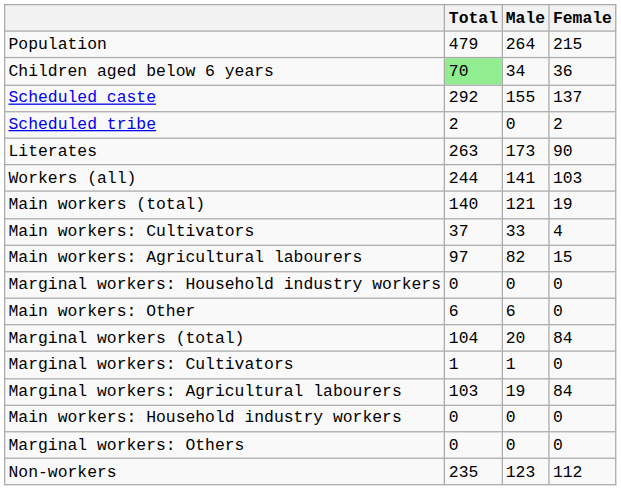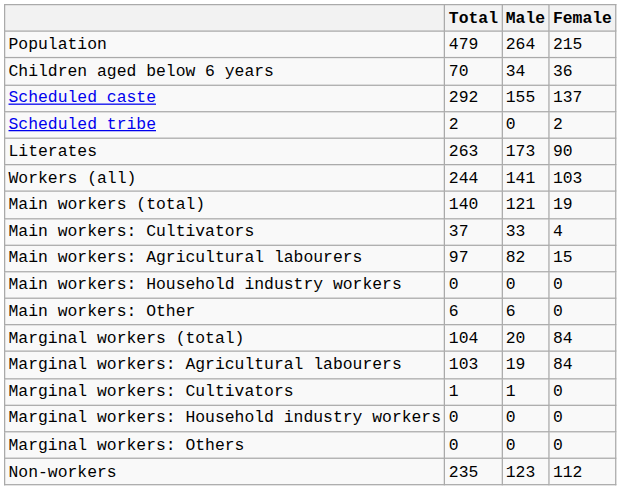Children aged below 6 years | Total: lightgreen background -> no background
rows swapped: Main workers: Household industry workers <-> Marginal workers: Household industry workers
rows swapped: Marginal workers: Cultivators <-> Marginal workers: Agricultural labourers
